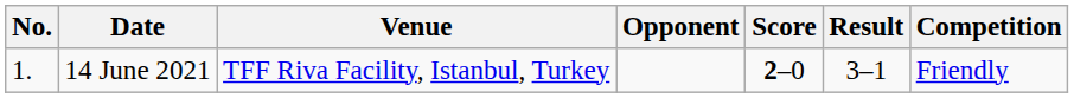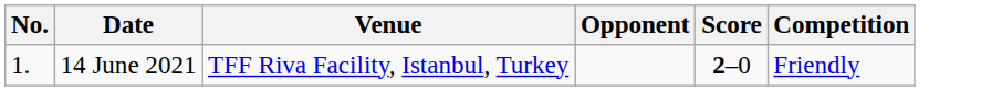- column: Result | 3–1
